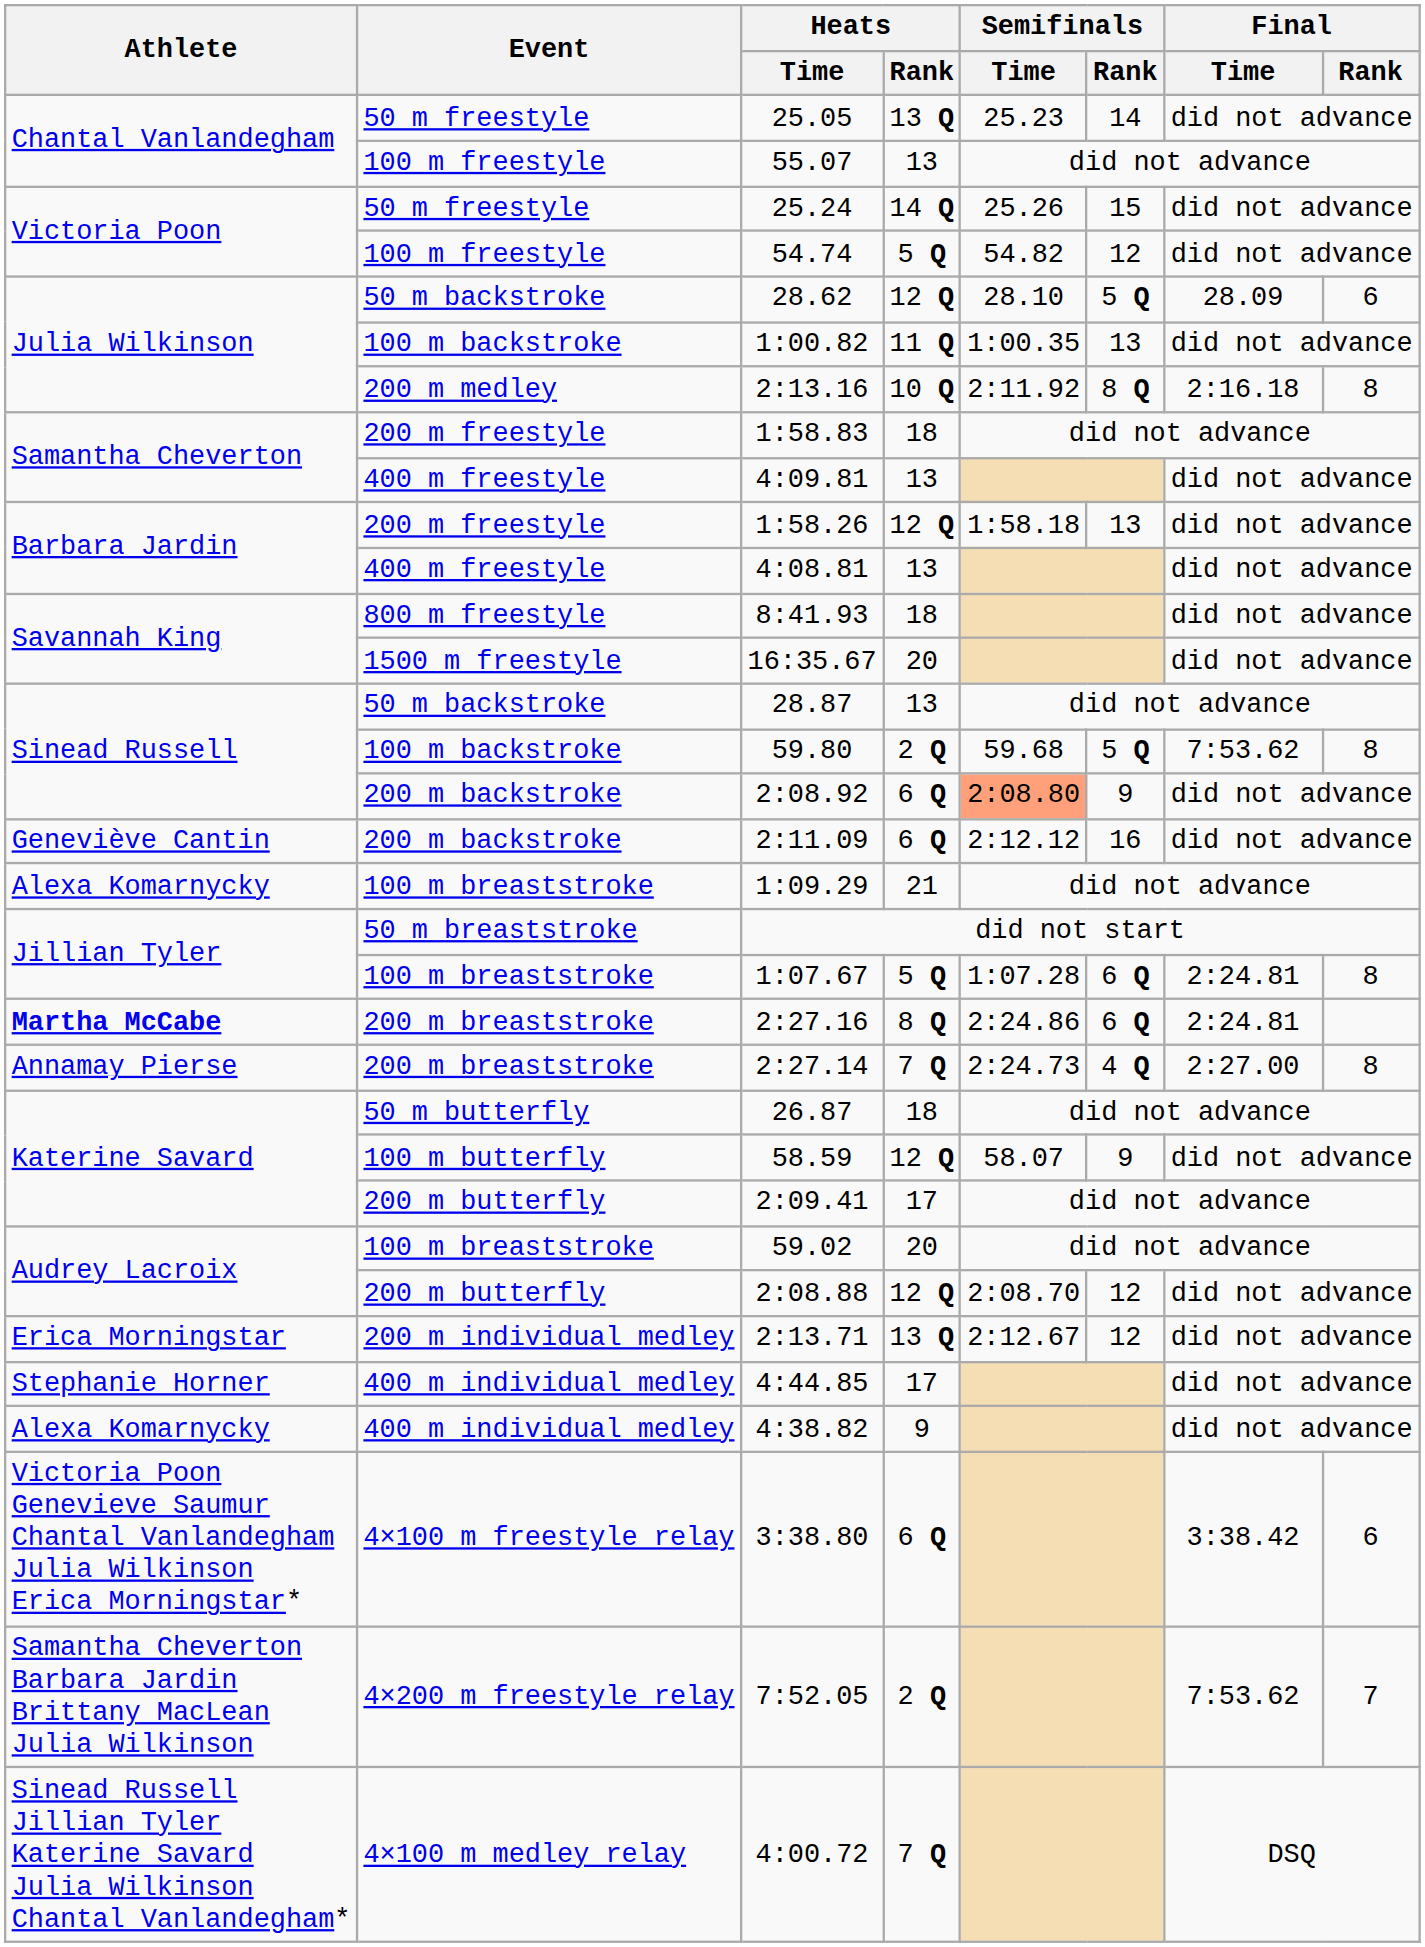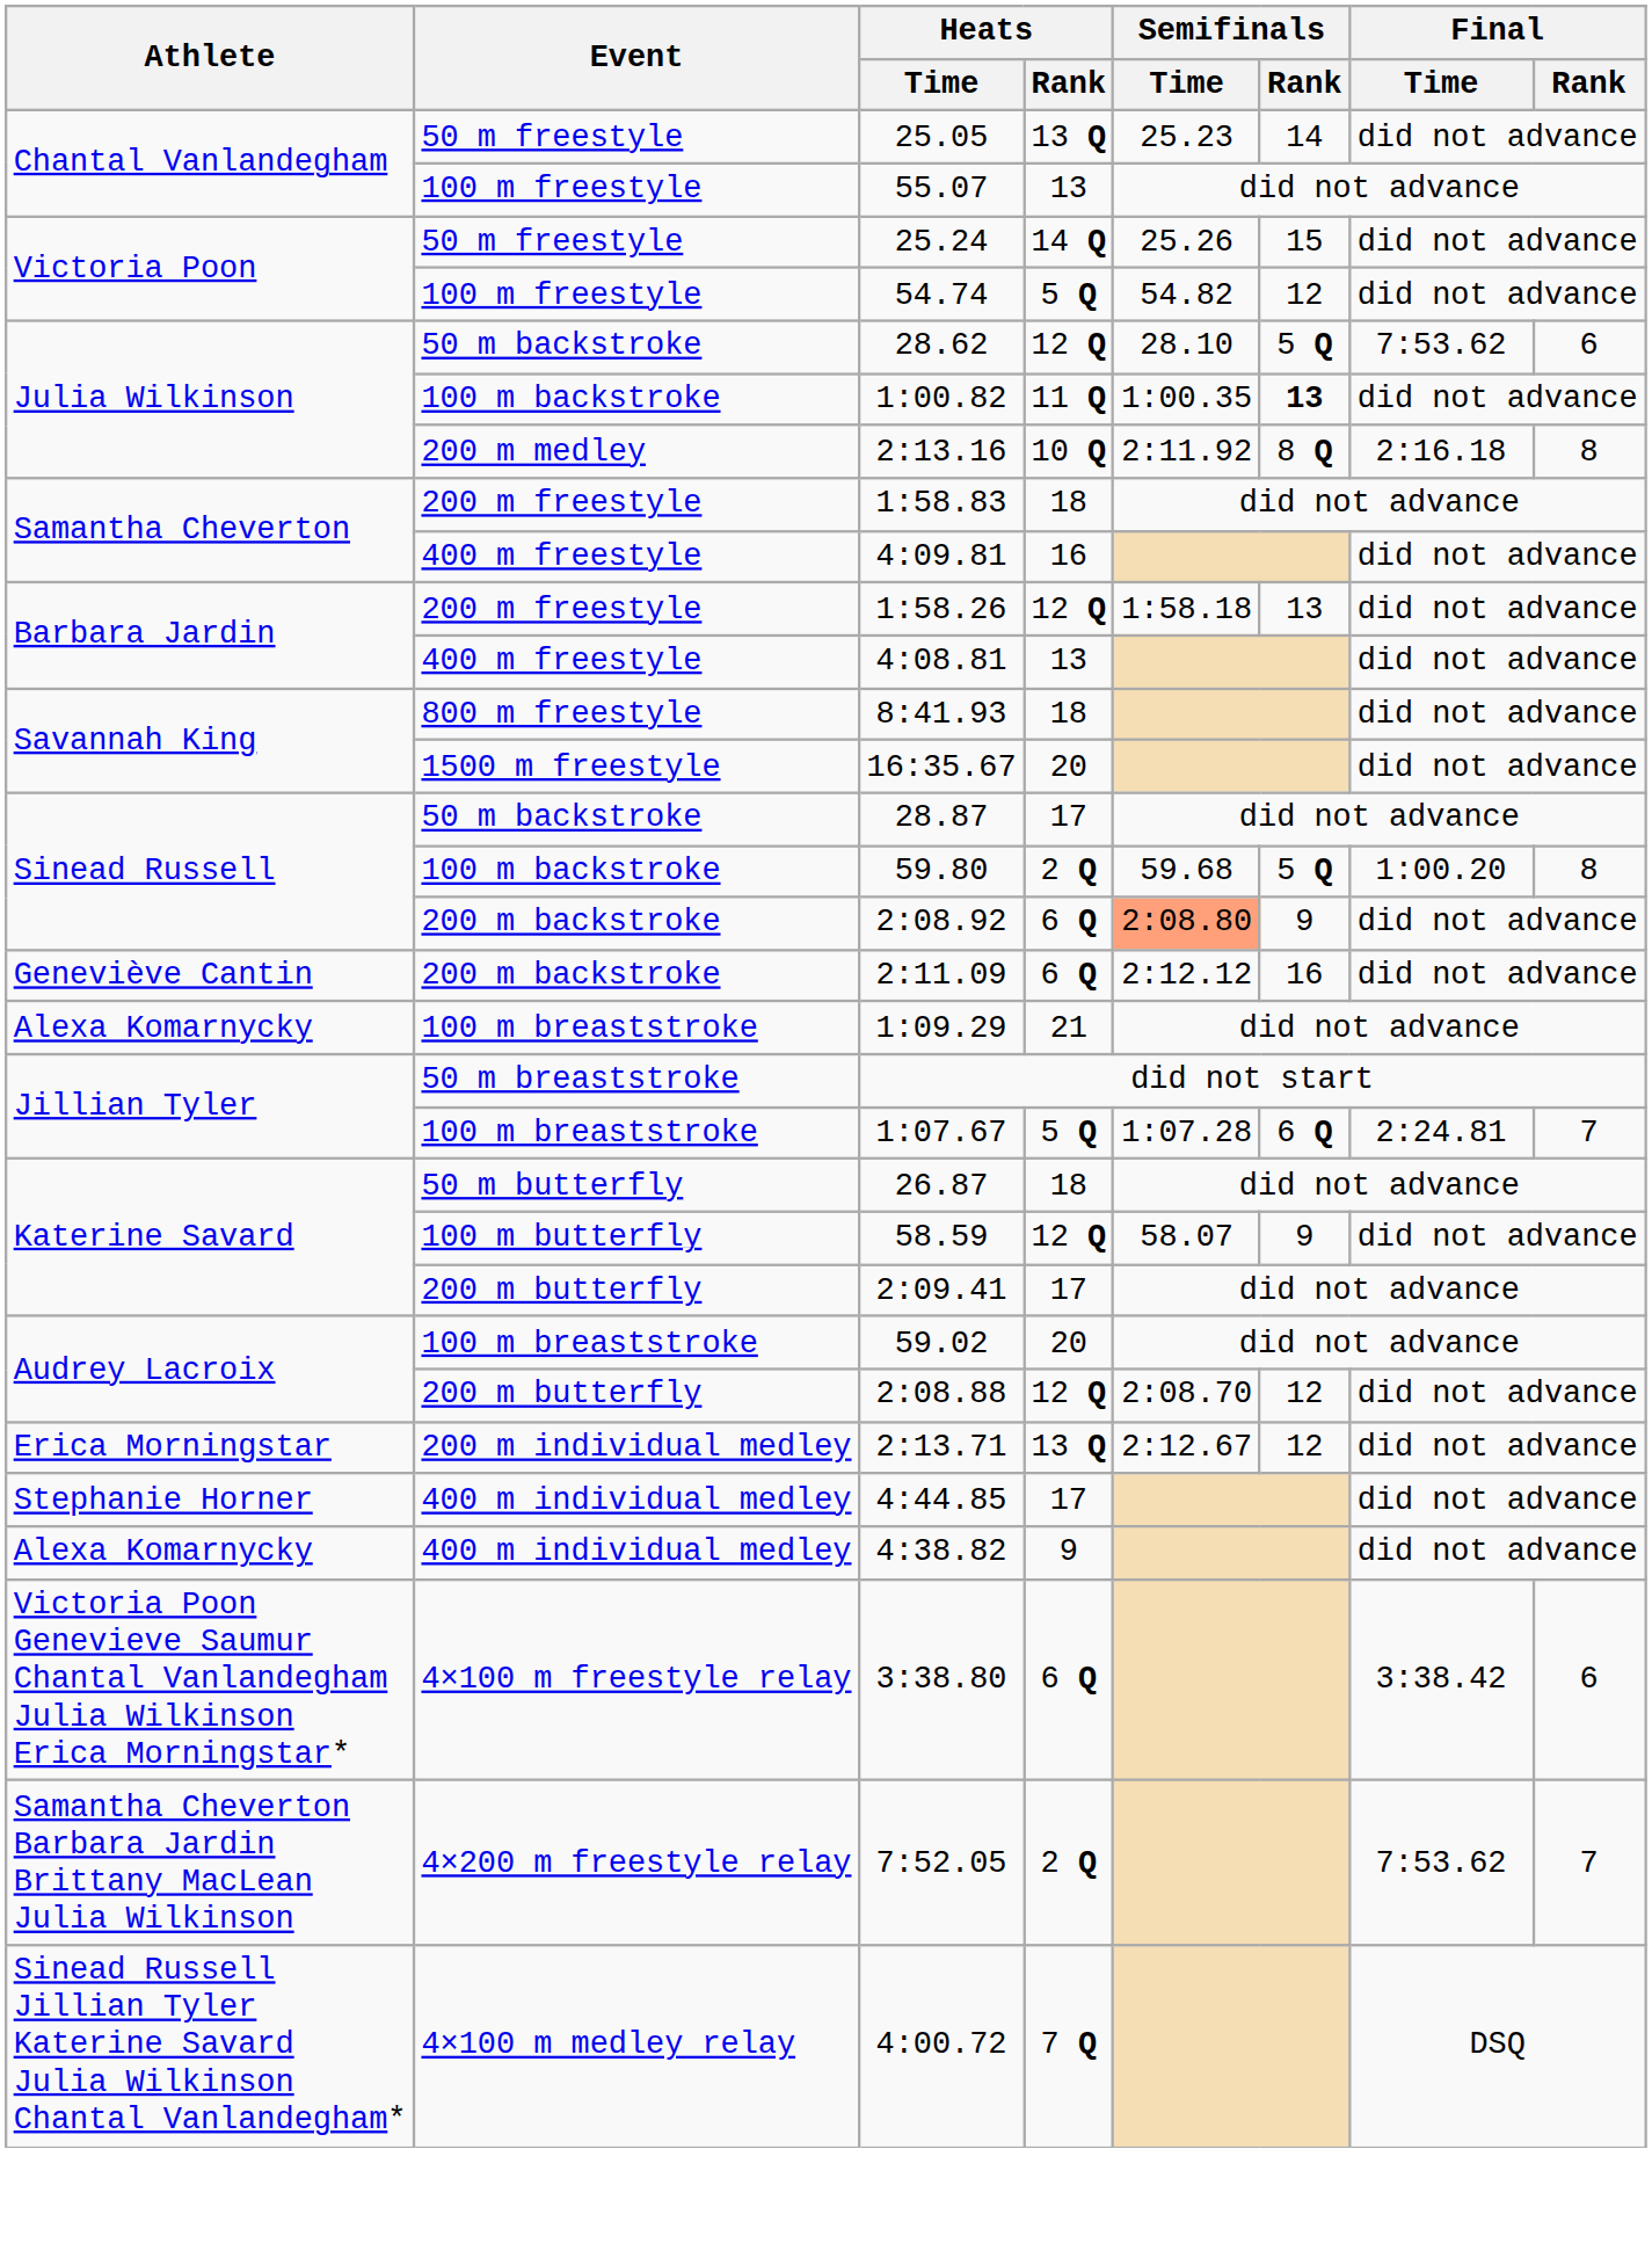28.62 | Final / Time: 28.09 -> 7:53.62
1:00.82 | Semifinals / Rank: normal -> bold
4:09.81 | Heats / Rank: 13 -> 16
28.87 | Heats / Rank: 13 -> 17
59.80 | Final / Time: 7:53.62 -> 1:00.20
1:07.67 | Final / Rank: 8 -> 7
- row: Martha McCabe | 200 m breaststroke | 2:27.16 | 8 Q | 2:24.86 | 6 Q | 2:24.81
- row: Annamay Pierse | 200 m breaststroke | 2:27.14 | 7 Q | 2:24.73 | 4 Q | 2:27.00 | 8
